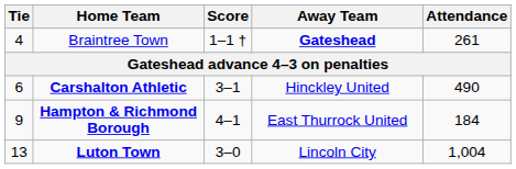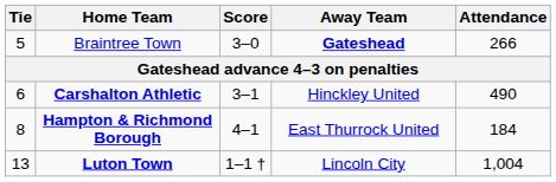Braintree Town | Tie: 4 -> 5
Braintree Town | Score: 1–1 † -> 3–0
Braintree Town | Attendance: 261 -> 266
Hampton & Richmond Borough | Tie: 9 -> 8
Luton Town | Score: 3–0 -> 1–1 †
